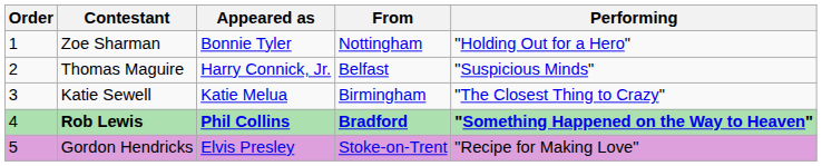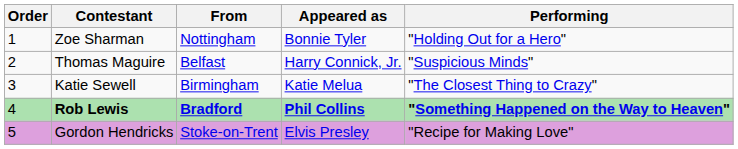columns swapped: From <-> Appeared as
